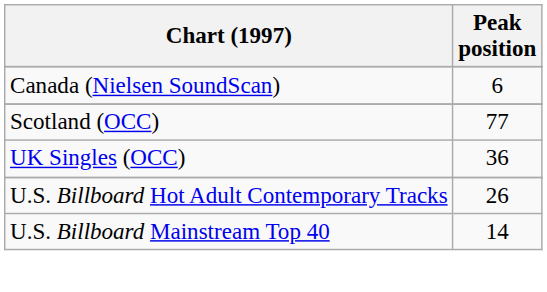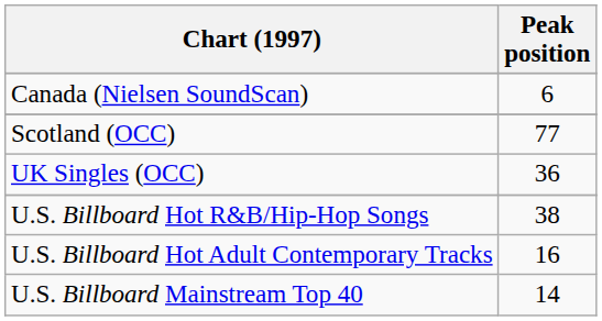+ row: U.S. Billboard Hot R&B/Hip-Hop Songs | 38
U.S. Billboard Hot Adult Contemporary Tracks | Peak position: 26 -> 16
